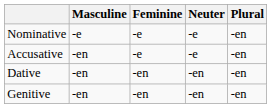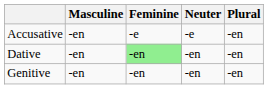- row: Nominative | -e | -e | -e | -en
Dative | Feminine: no background -> lightgreen background
